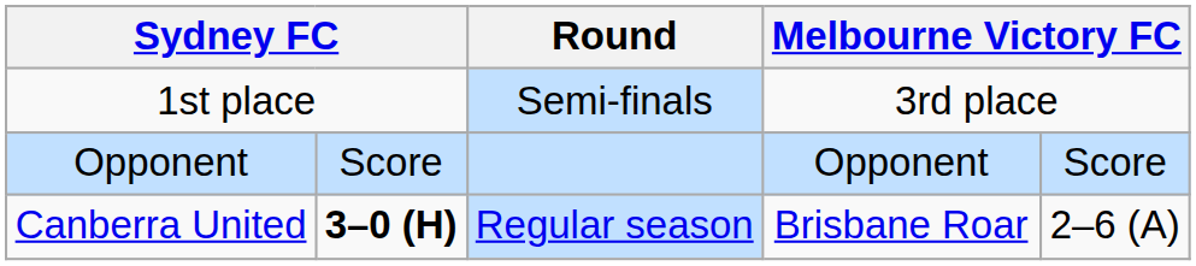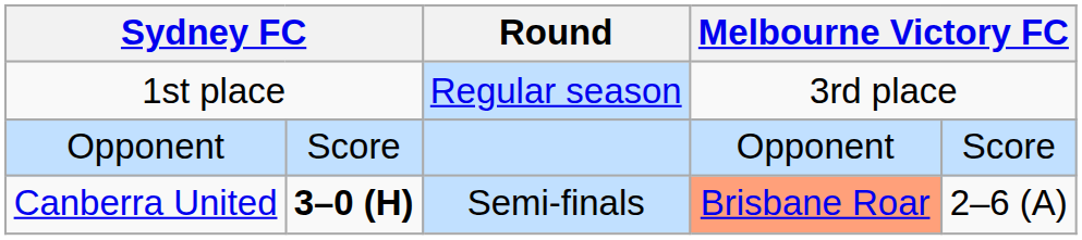1st place | Round: Semi-finals -> Regular season
Canberra United | Round: Regular season -> Semi-finals
Canberra United | column 4: no background -> lightsalmon background
